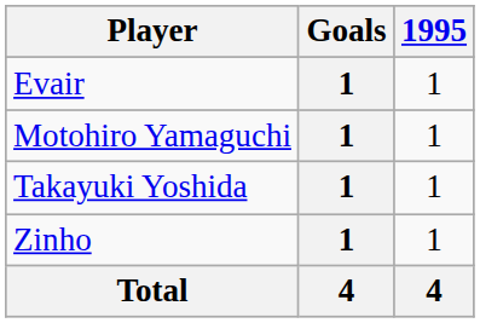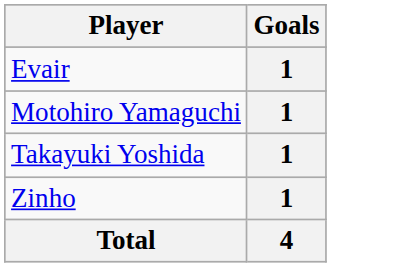- column: 1995 | 1 | 1 | 1 | 1 | 4
